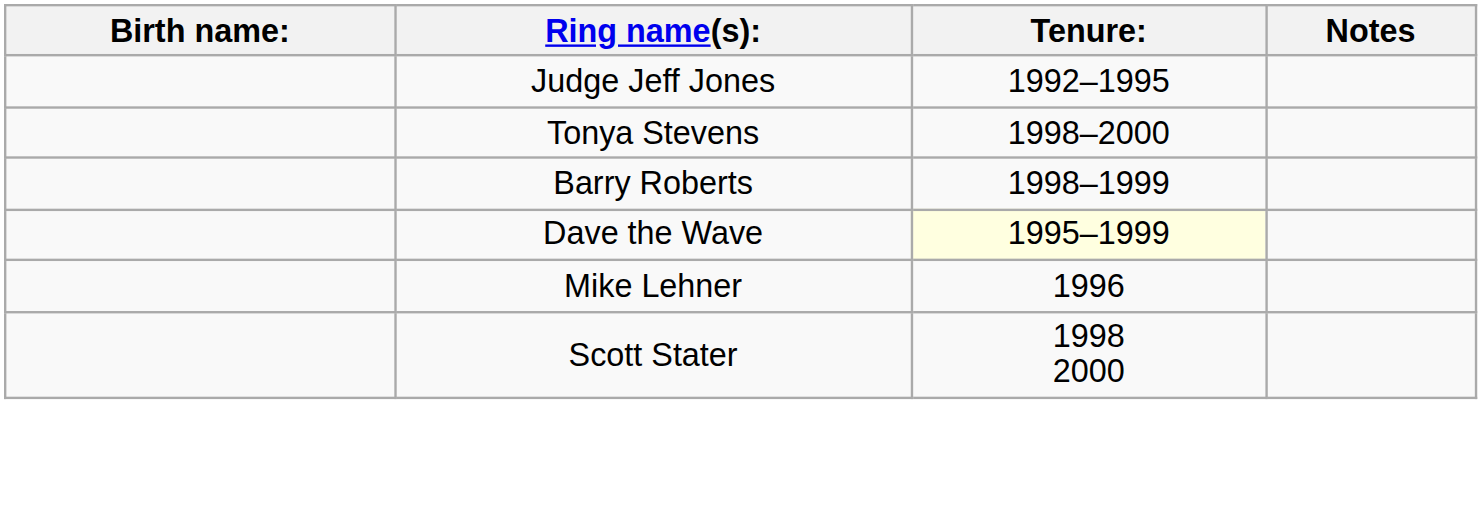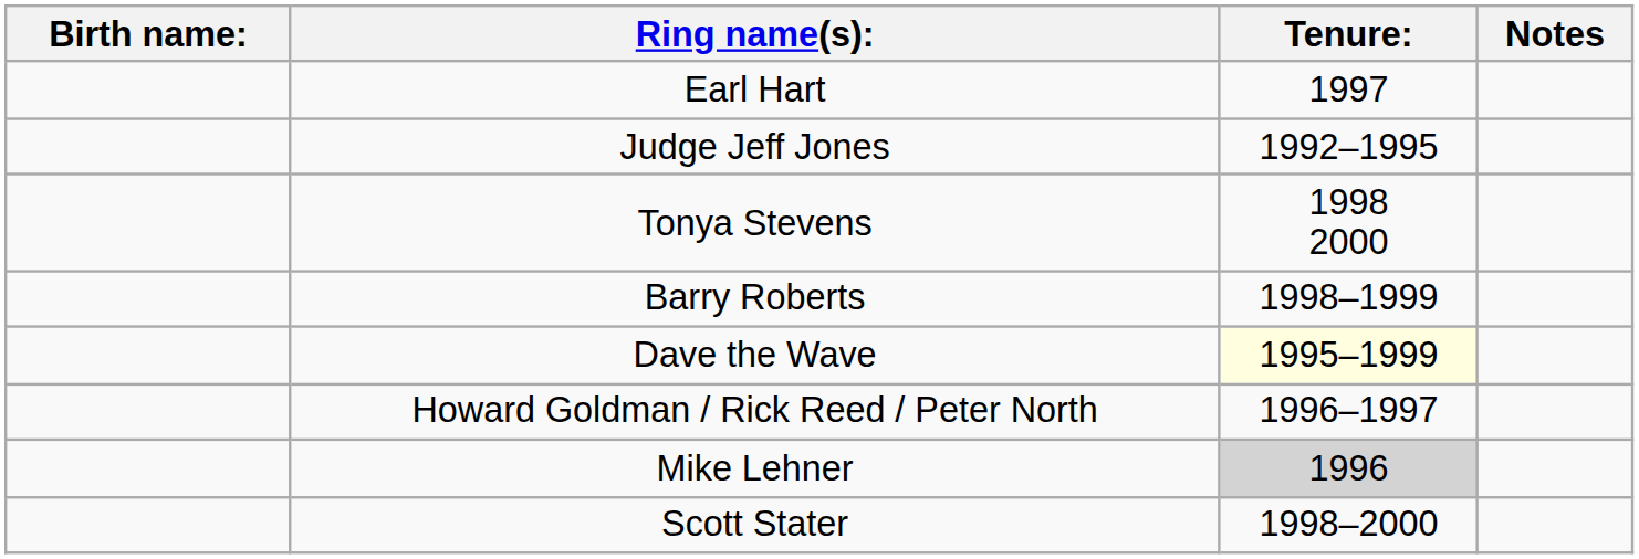+ row: Earl Hart | 1997
Tonya Stevens | Tenure:: 1998–2000 -> 1998 2000
+ row: Howard Goldman / Rick Reed / Peter North | 1996–1997
Mike Lehner | Tenure:: no background -> lightgrey background
Scott Stater | Tenure:: 1998 2000 -> 1998–2000
